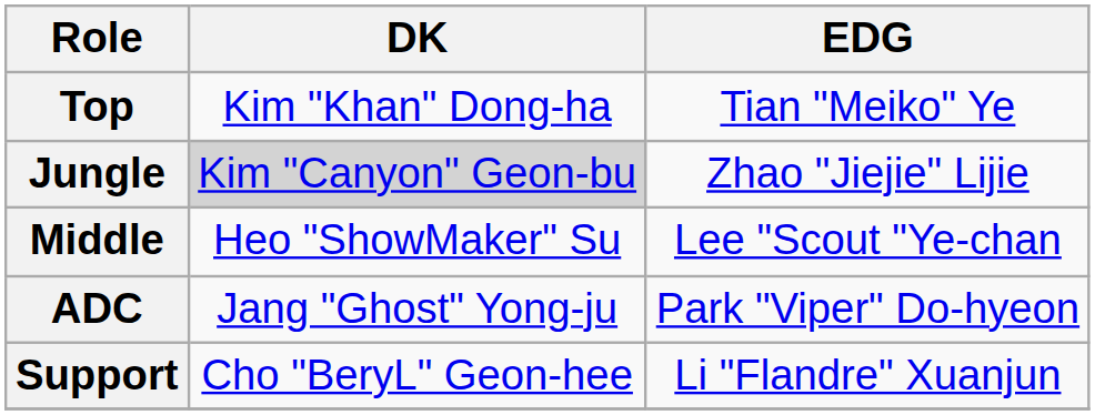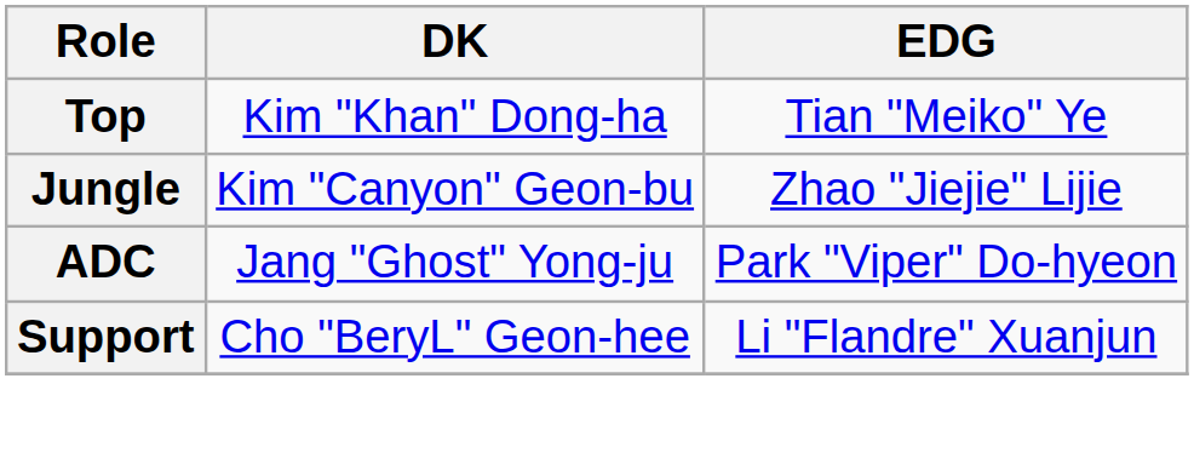Jungle | DK: lightgrey background -> no background
- row: Middle | Heo "ShowMaker" Su | Lee "Scout "Ye-chan
